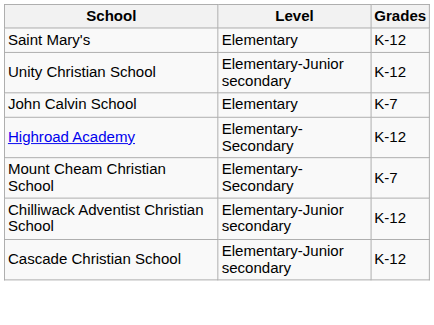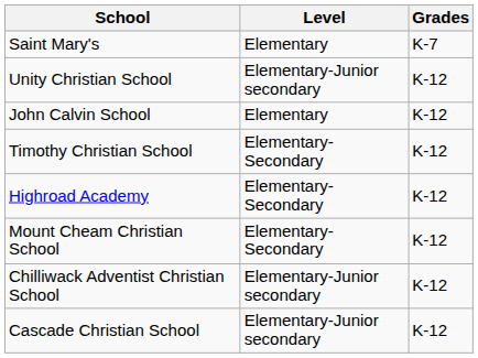Saint Mary's | Grades: K-12 -> K-7
John Calvin School | Grades: K-7 -> K-12
+ row: Timothy Christian School | Elementary-Secondary | K-12
Mount Cheam Christian School | Grades: K-7 -> K-12
